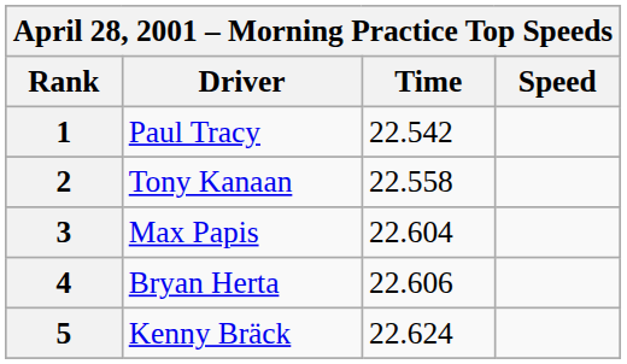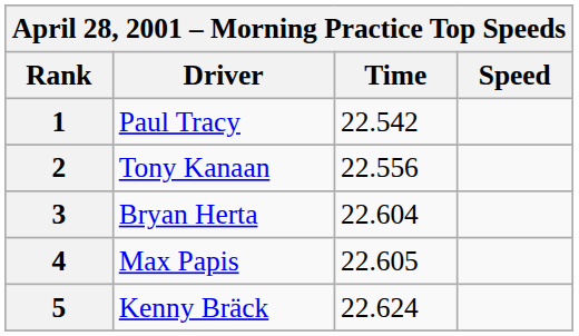2 | Time: 22.558 -> 22.556
3 | Driver: Max Papis -> Bryan Herta
4 | Driver: Bryan Herta -> Max Papis
4 | Time: 22.606 -> 22.605
